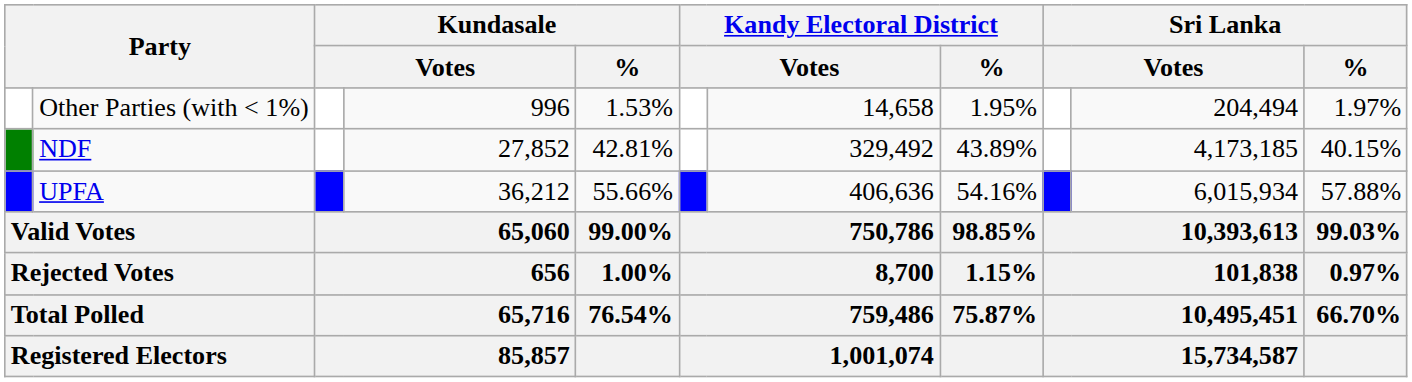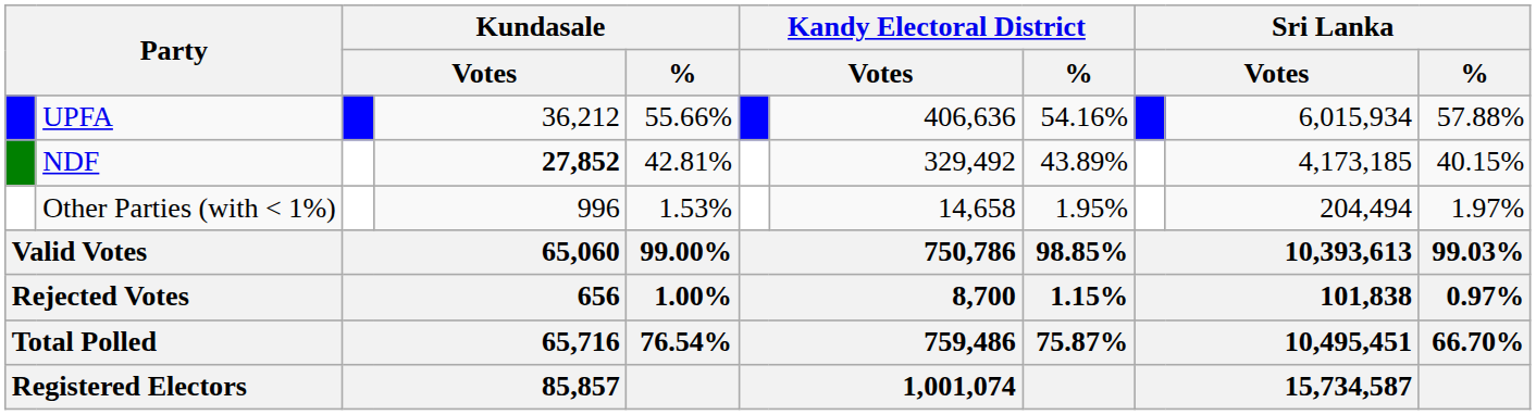rows swapped: UPFA <-> Other Parties (with < 1%)
NDF | column 4: normal -> bold
